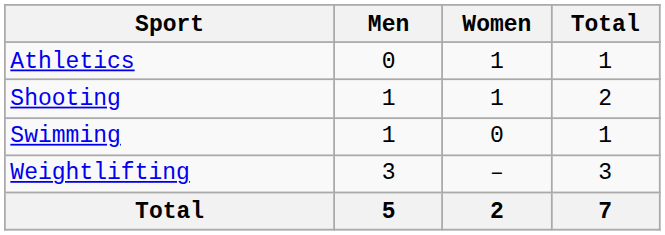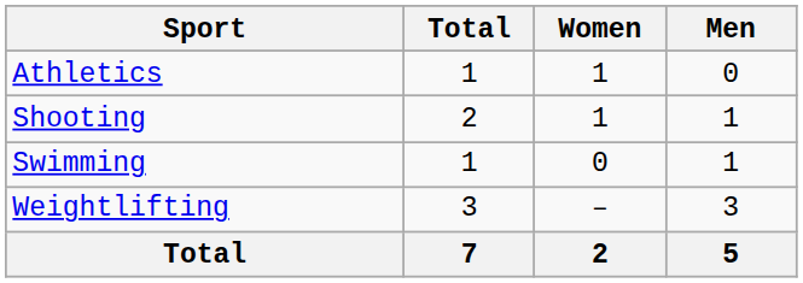columns swapped: Men <-> Total
